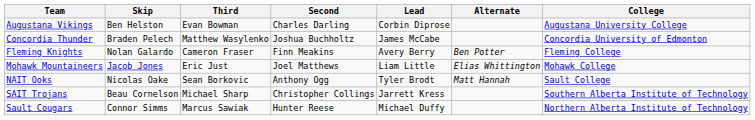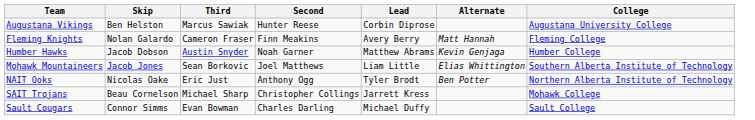Augustana Vikings | Third: Evan Bowman -> Marcus Sawiak
Augustana Vikings | Second: Charles Darling -> Hunter Reese
- row: Concordia Thunder | Braden Pelech | Matthew Wasylenko | Joshua Buchholtz | James McCabe | Concordia University of Edmonton
Fleming Knights | Alternate: Ben Potter -> Matt Hannah
+ row: Humber Hawks | Jacob Dobson | Austin Snyder | Noah Garner | Matthew Abrams | Kevin Genjaga | Humber College
Mohawk Mountaineers | Third: Eric Just -> Sean Borkovic
Mohawk Mountaineers | College: Mohawk College -> Southern Alberta Institute of Technology
NAIT Ooks | Third: Sean Borkovic -> Eric Just
NAIT Ooks | Alternate: Matt Hannah -> Ben Potter
NAIT Ooks | College: Sault College -> Northern Alberta Institute of Technology
SAIT Trojans | College: Southern Alberta Institute of Technology -> Mohawk College
Sault Cougars | Third: Marcus Sawiak -> Evan Bowman
Sault Cougars | Second: Hunter Reese -> Charles Darling
Sault Cougars | College: Northern Alberta Institute of Technology -> Sault College
